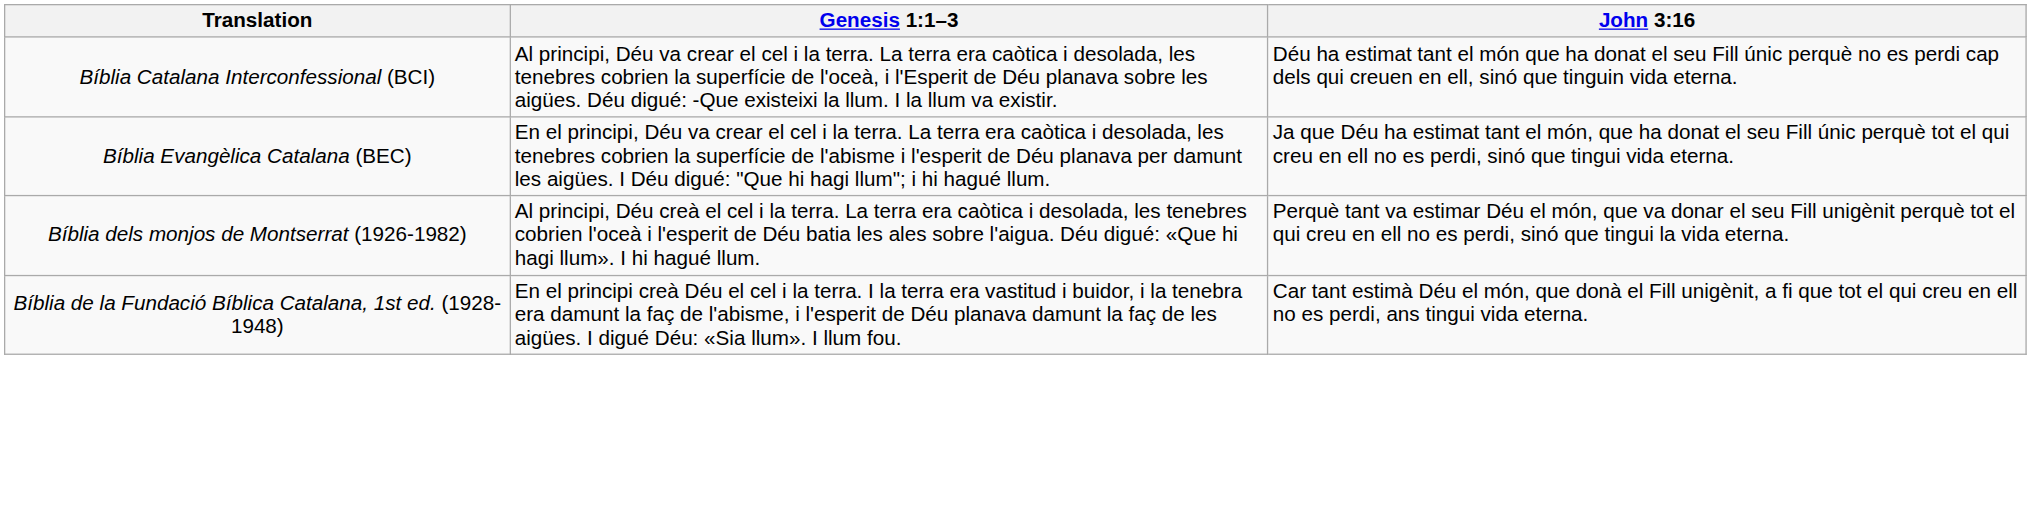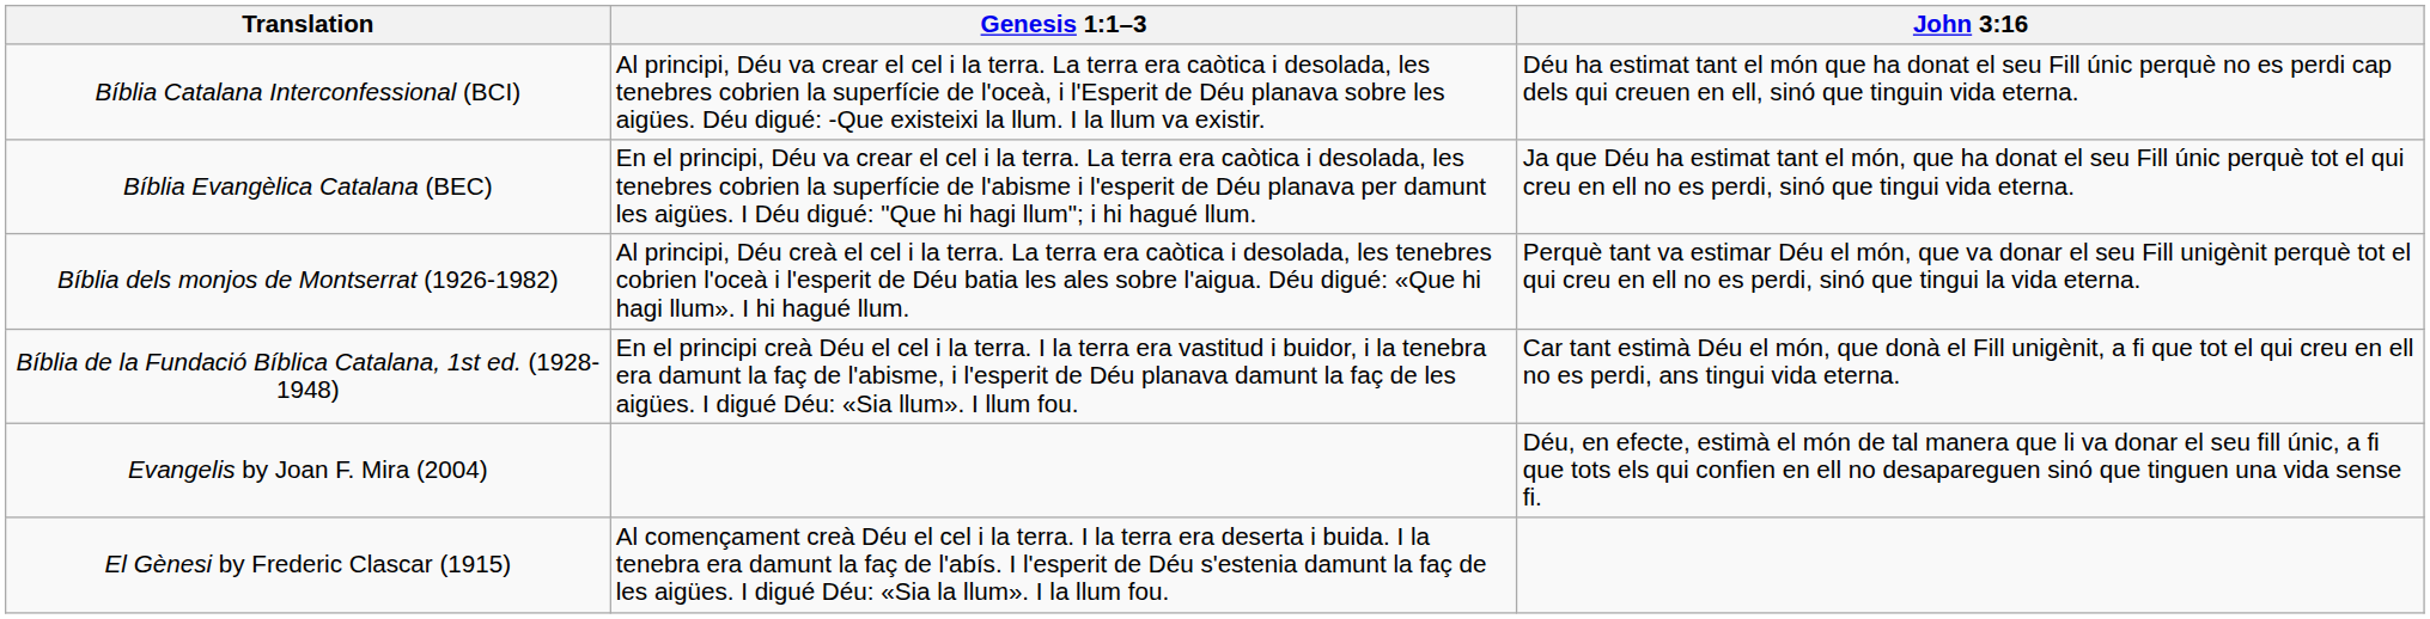+ row: Evangelis by Joan F. Mira (2004) | Déu, en efecte, estimà el món de tal manera que li va donar el seu fill únic, a fi que tots els qui confien en ell no desapareguen sinó que tinguen una vida sense fi.
+ row: El Gènesi by Frederic Clascar (1915) | Al començament creà Déu el cel i la terra. I la terra era deserta i buida. I la tenebra era damunt la faç de l'abís. I l'esperit de Déu s'estenia damunt la faç de les aigües. I digué Déu: «Sia la llum». I la llum fou.
